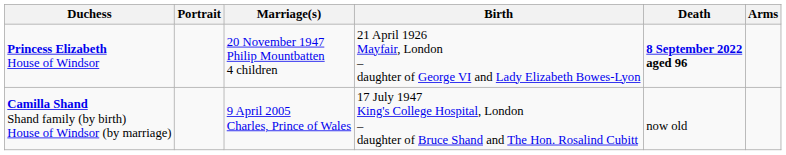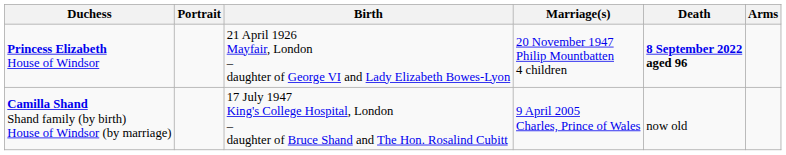columns swapped: Birth <-> Marriage(s)
